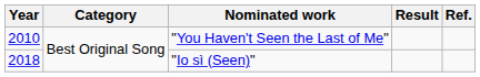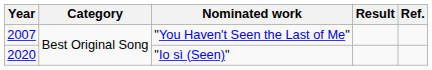"You Haven't Seen the Last of Me" | Year: 2010 -> 2007
"Io sì (Seen)" | Year: 2018 -> 2020
